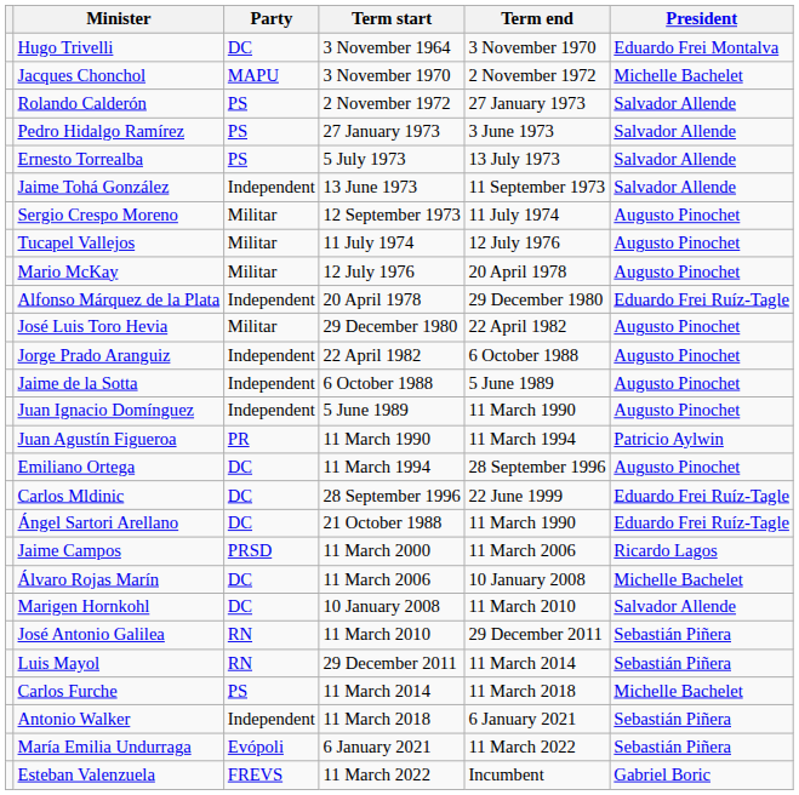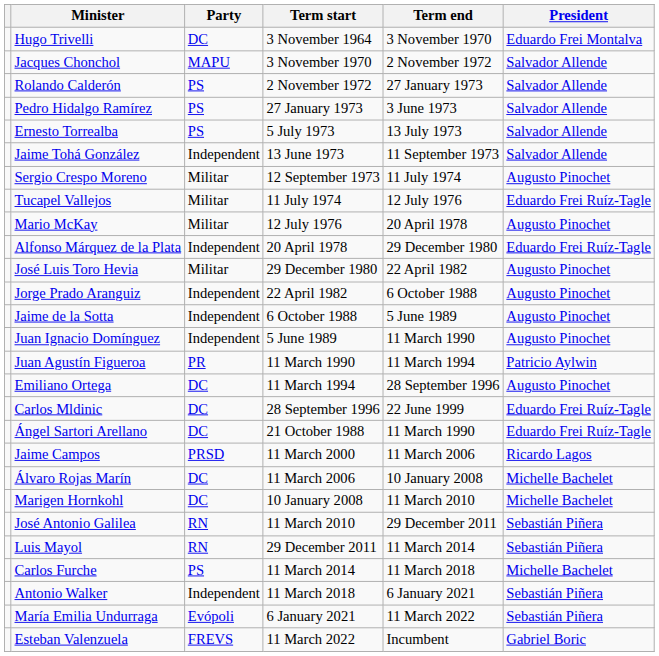Jacques Chonchol | President: Michelle Bachelet -> Salvador Allende
Tucapel Vallejos | President: Augusto Pinochet -> Eduardo Frei Ruíz-Tagle
Marigen Hornkohl | President: Salvador Allende -> Michelle Bachelet
